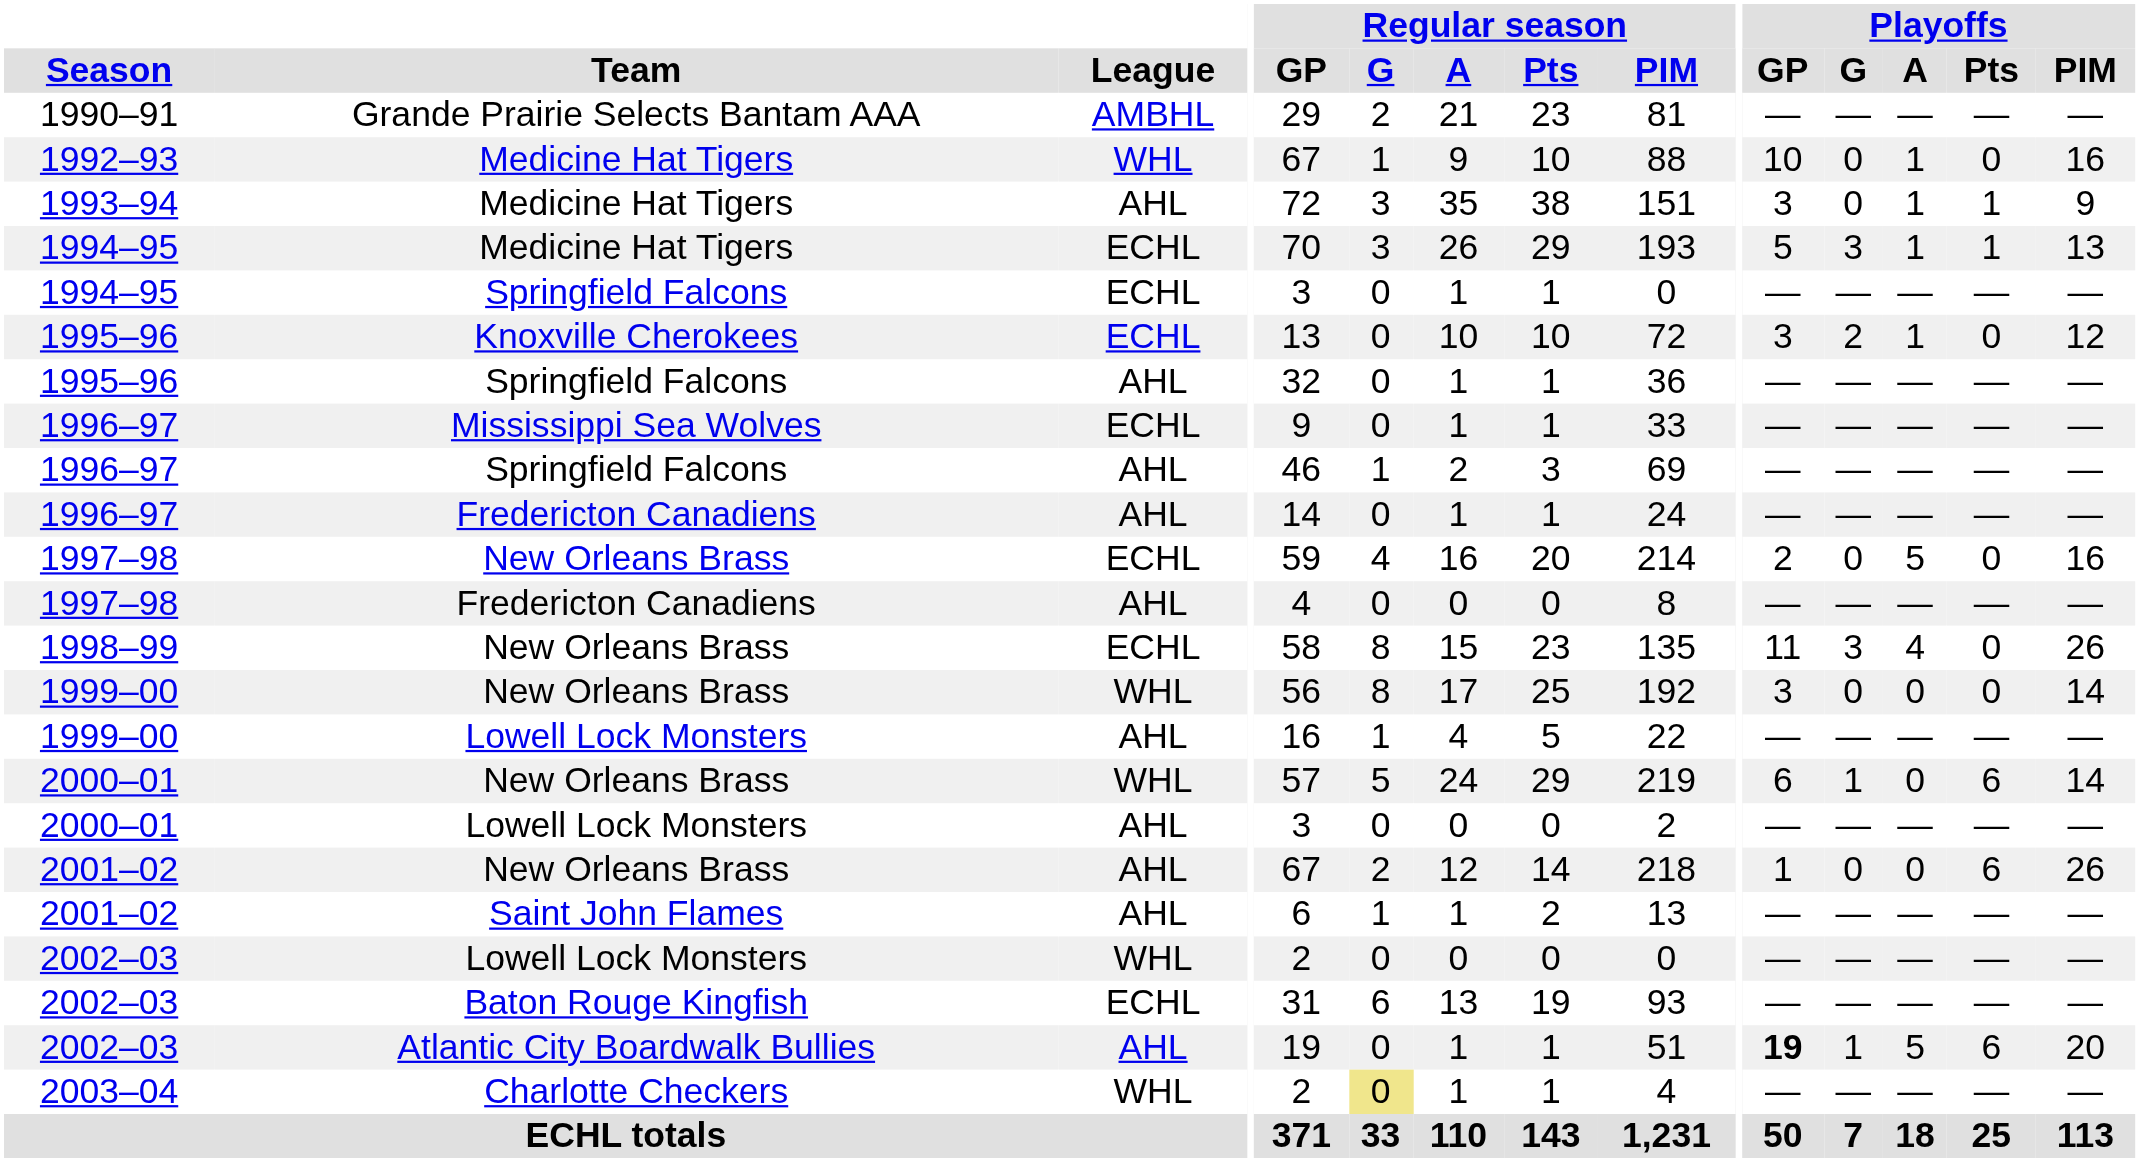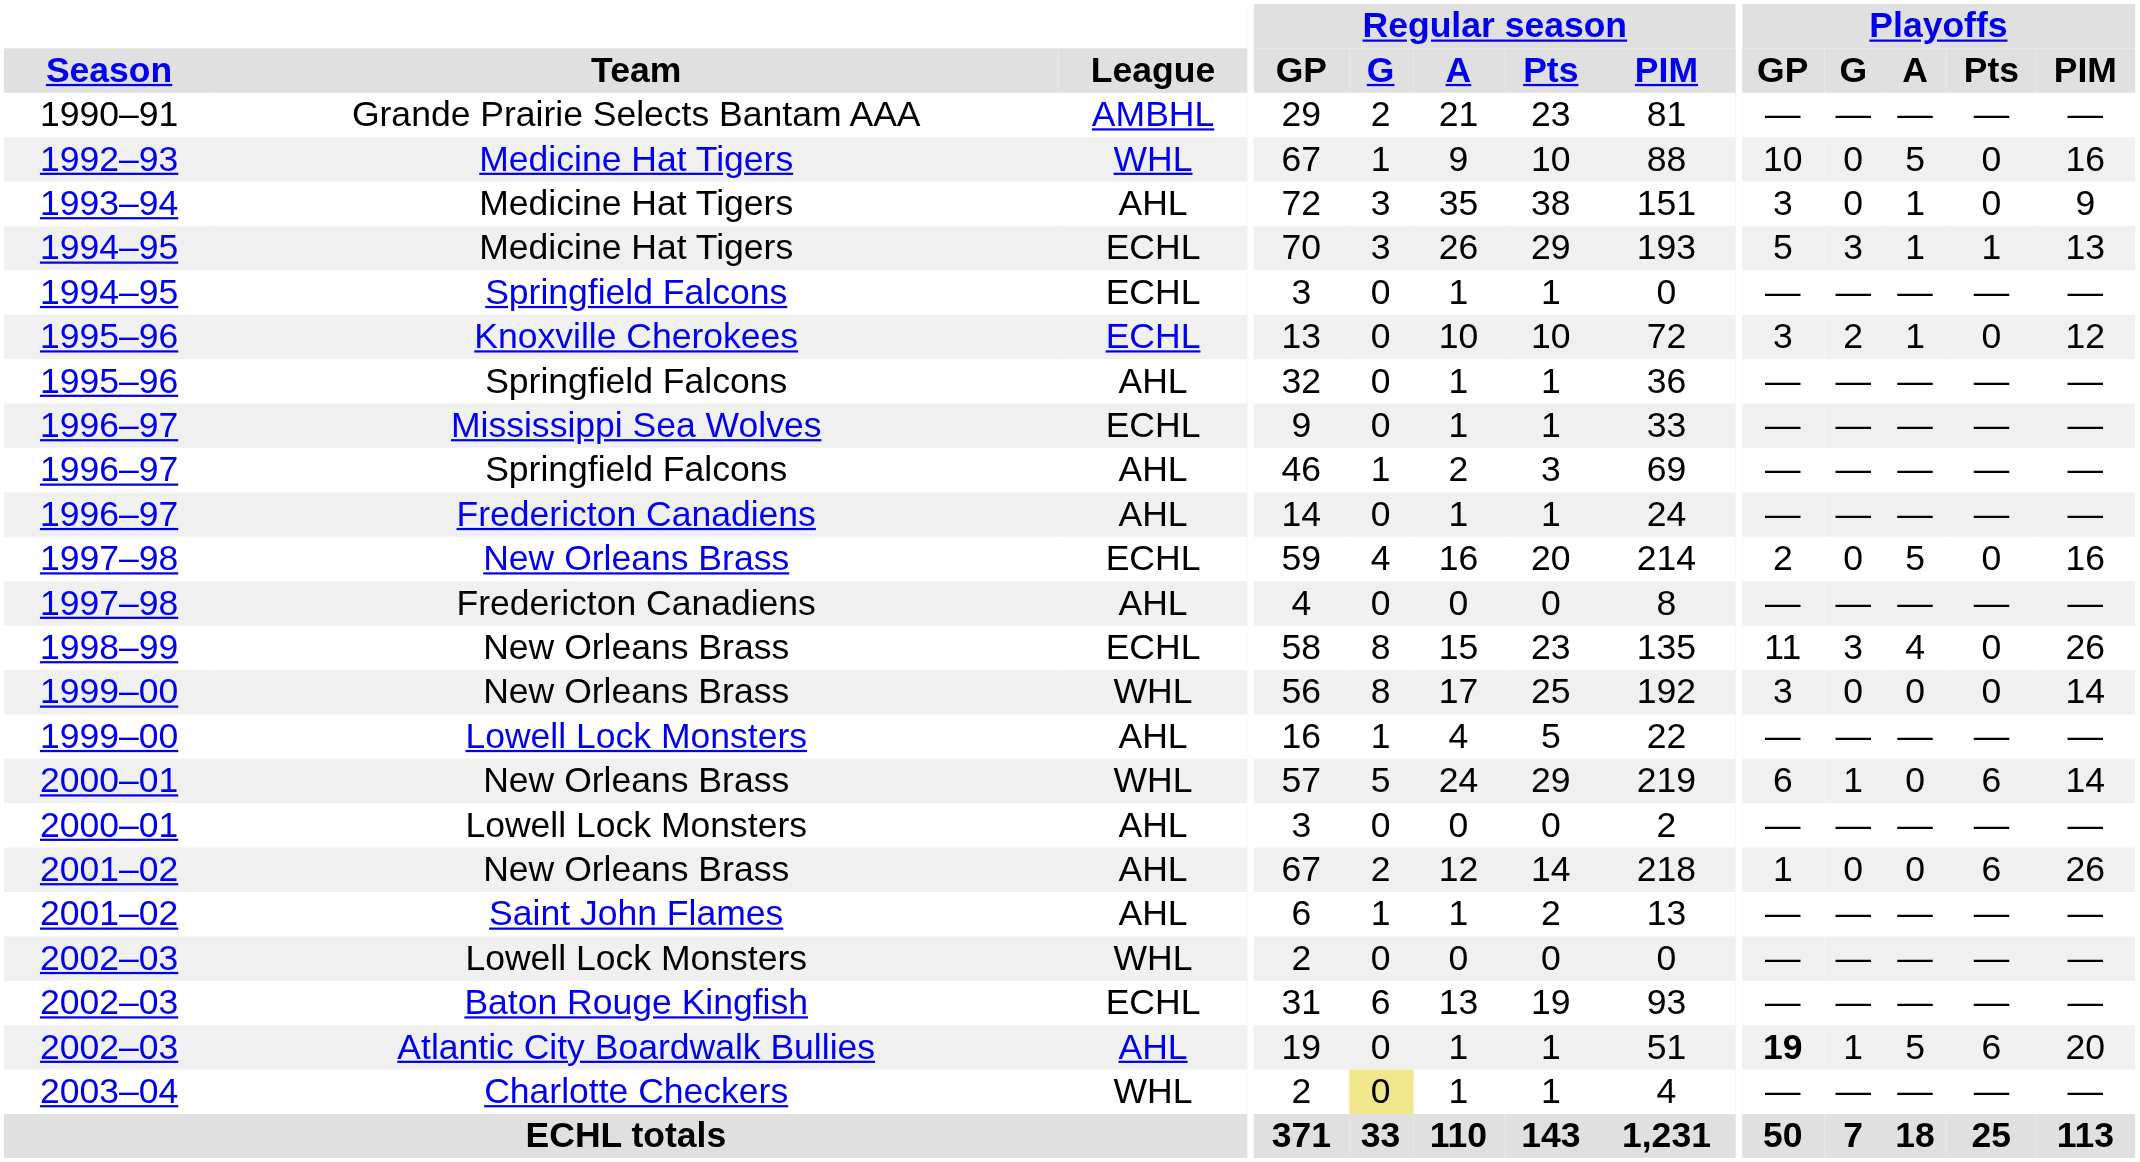1992–93 | Playoffs / A: 1 -> 5
1993–94 | Playoffs / Pts: 1 -> 0
